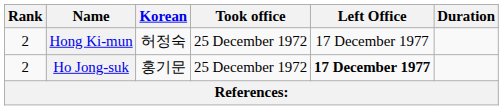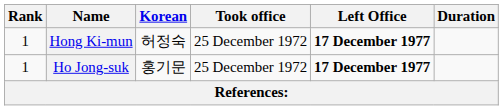Hong Ki-mun | Rank: 2 -> 1
Hong Ki-mun | Left Office: normal -> bold
Ho Jong-suk | Rank: 2 -> 1
